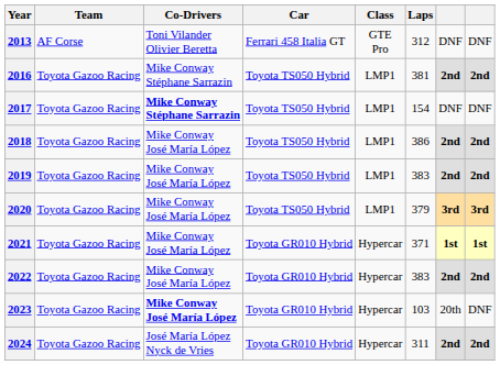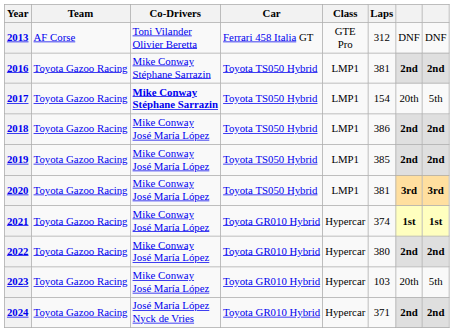2017 | column 7: DNF -> 20th
2017 | column 8: DNF -> 5th
2019 | Laps: 383 -> 385
2020 | Laps: 379 -> 381
2021 | Laps: 371 -> 374
2022 | Laps: 383 -> 380
2023 | Co-Drivers: bold -> normal
2023 | column 8: DNF -> 5th
2024 | Laps: 311 -> 371
